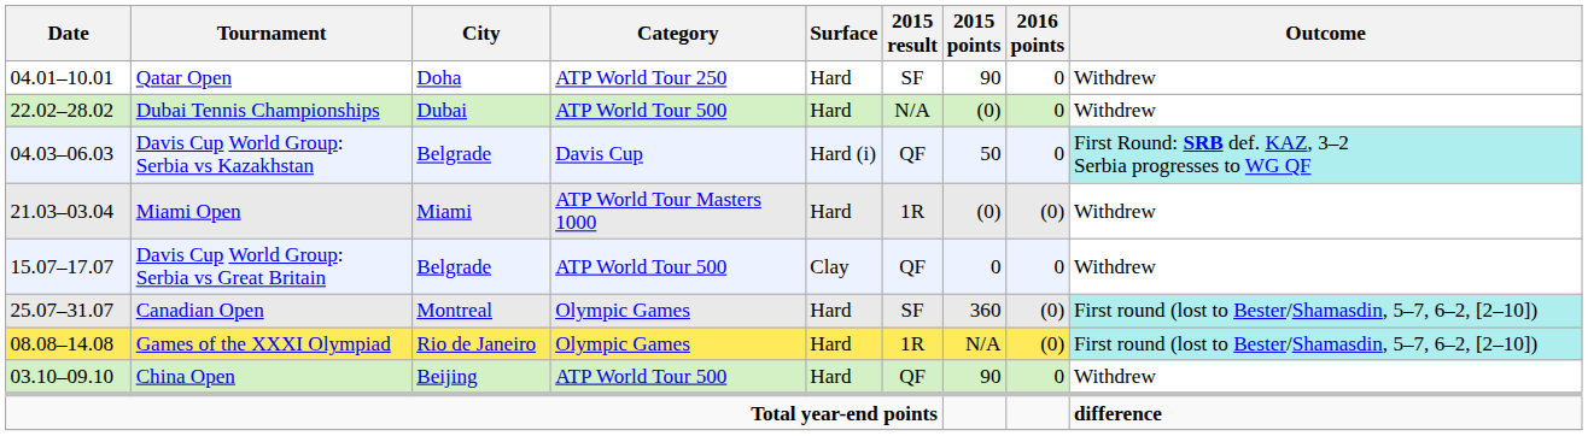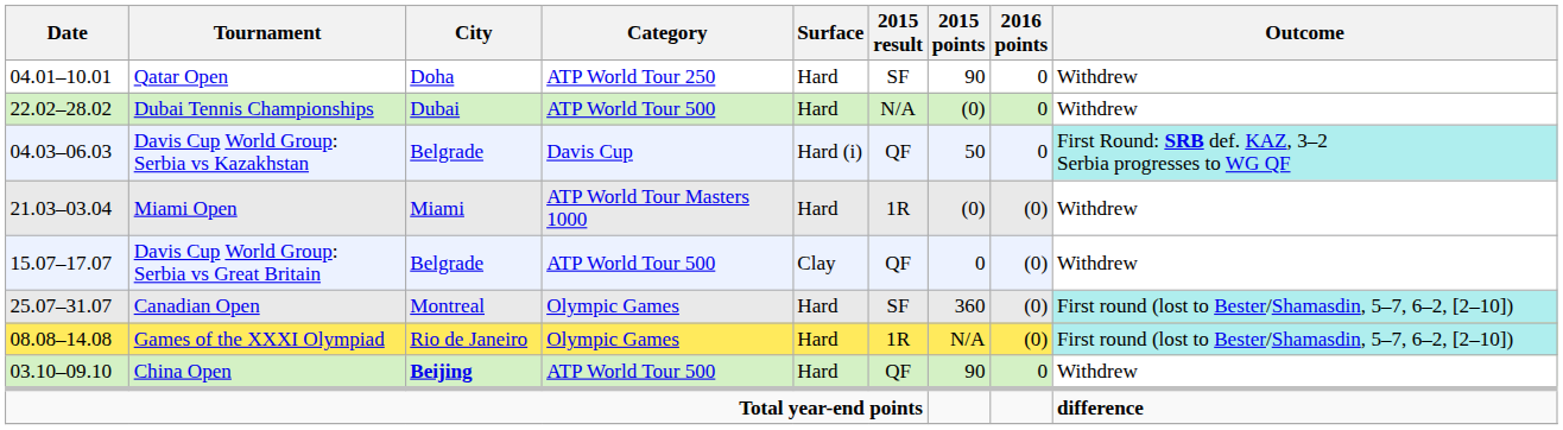Davis Cup World Group: Serbia vs Great Britain | 2016 points: 0 -> (0)
China Open | City: normal -> bold
